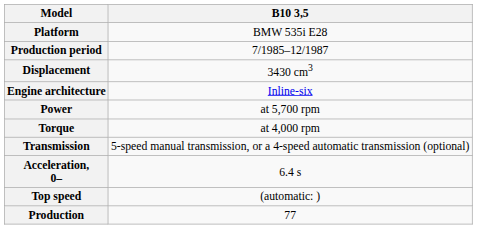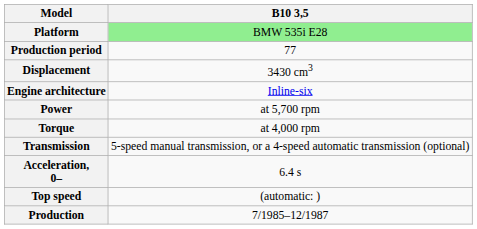Platform | B10 3,5: no background -> lightgreen background
Production period | B10 3,5: 7/1985–12/1987 -> 77
Production | B10 3,5: 77 -> 7/1985–12/1987
